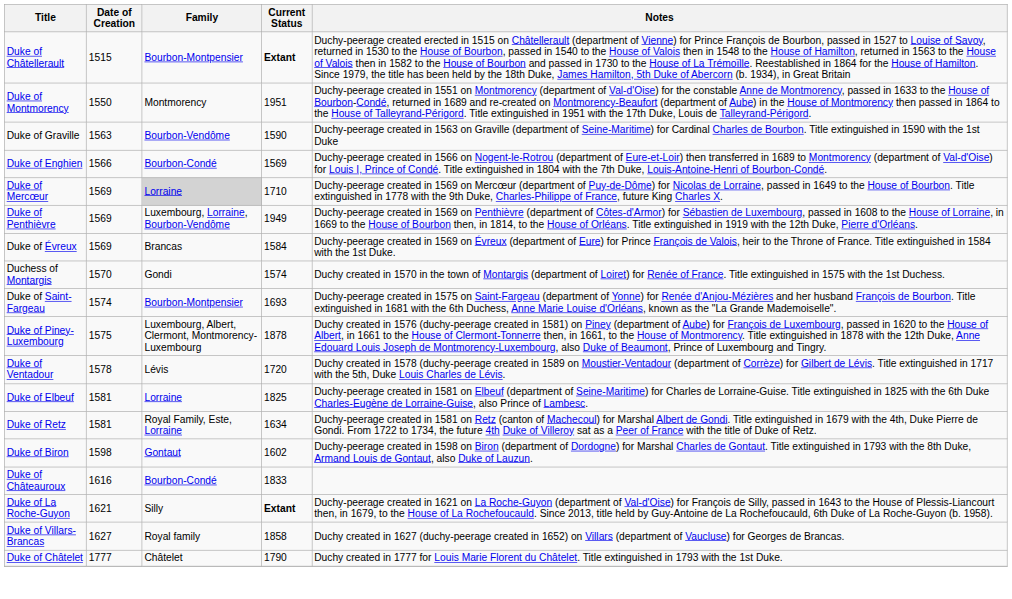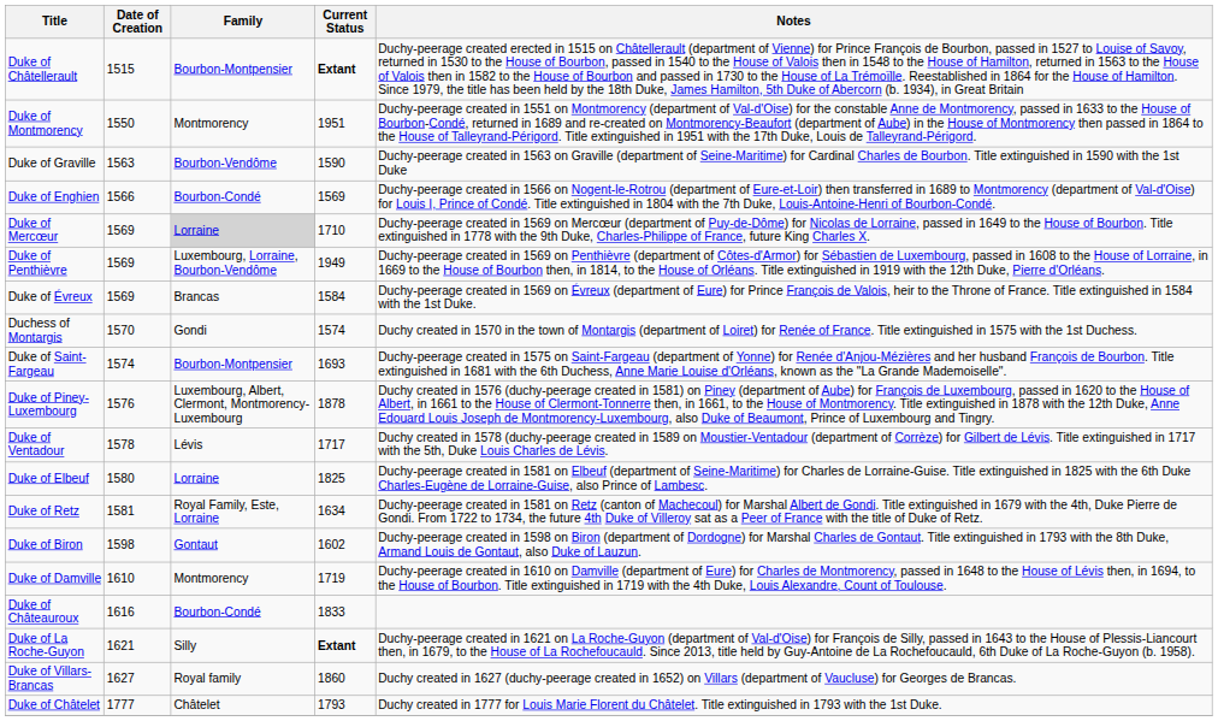Duke of Piney-Luxembourg | Date of Creation: 1575 -> 1576
Duke of Ventadour | Current Status: 1720 -> 1717
Duke of Elbeuf | Date of Creation: 1581 -> 1580
+ row: Duke of Damville | 1610 | Montmorency | 1719 | Duchy-peerage created in 1610 on Damville (department of Eure) for Charles de Montmorency, passed in 1648 to the House of Lévis then, in 1694, to the House of Bourbon. Title extinguished in 1719 with the 4th Duke, Louis Alexandre, Count of Toulouse.
Duke of Villars-Brancas | Current Status: 1858 -> 1860
Duke of Châtelet | Current Status: 1790 -> 1793
